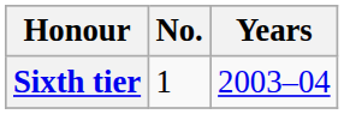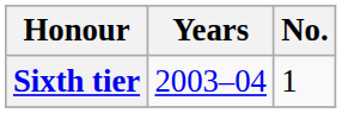columns swapped: No. <-> Years
